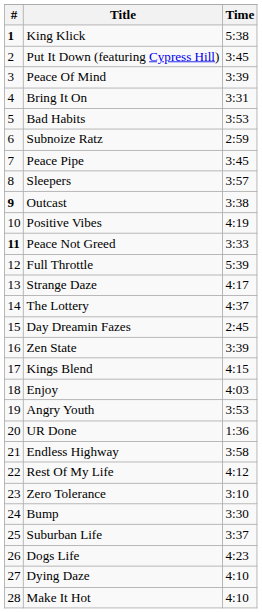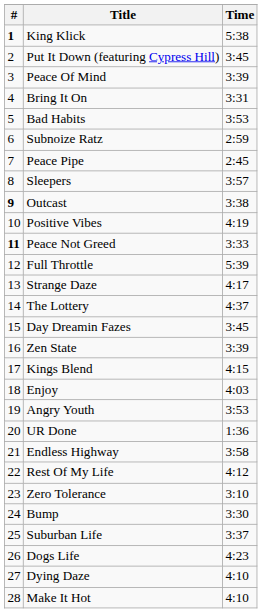Peace Pipe | Time: 3:45 -> 2:45
Day Dreamin Fazes | Time: 2:45 -> 3:45
